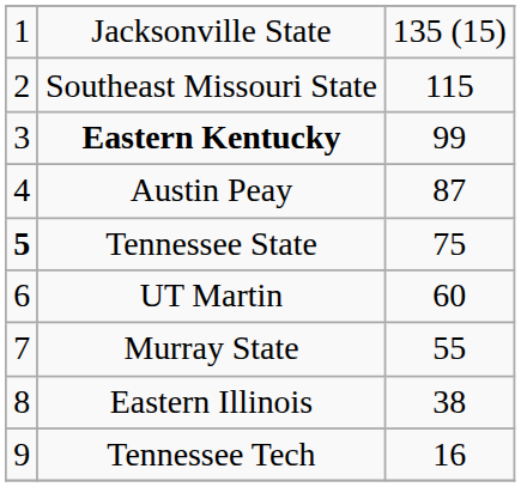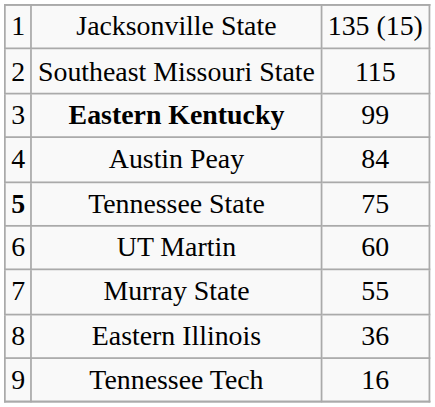Austin Peay | column 3: 87 -> 84
Eastern Illinois | column 3: 38 -> 36
